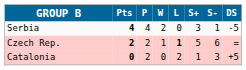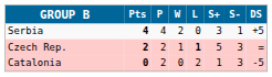Serbia | DS: -5 -> +5
Czech Rep. | S-: 6 -> 3
Catalonia | DS: +5 -> -5
